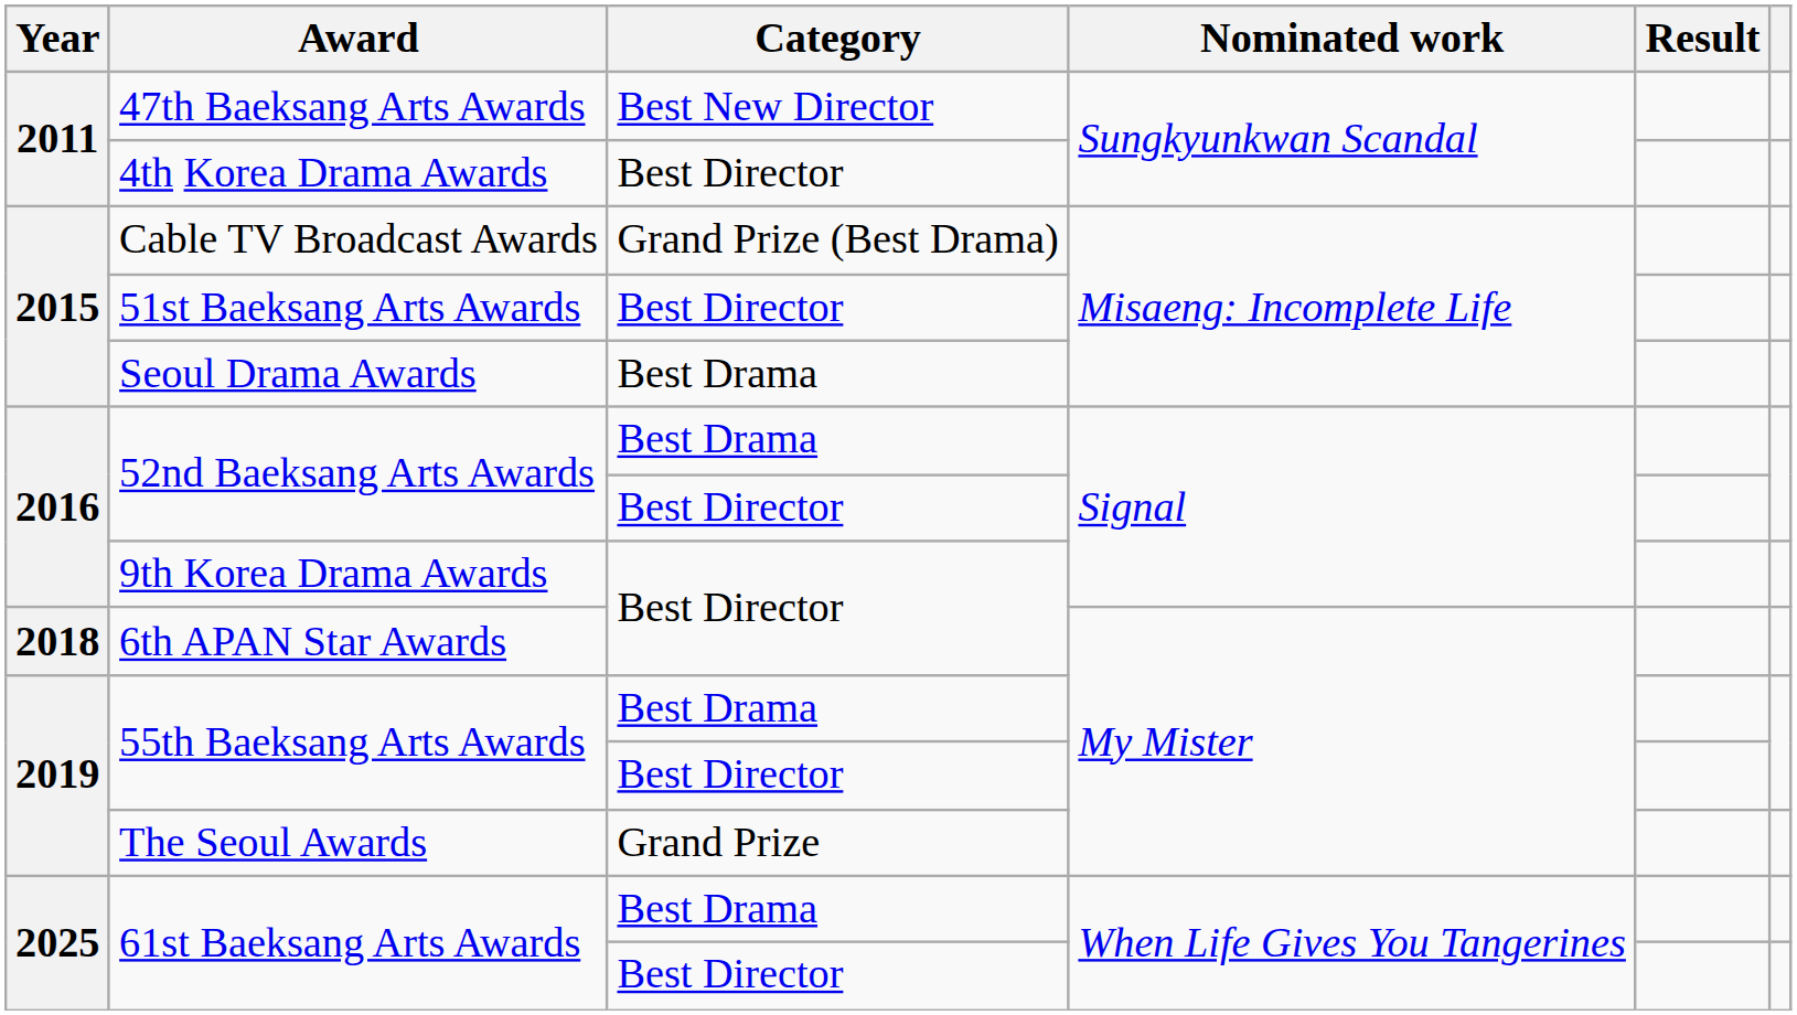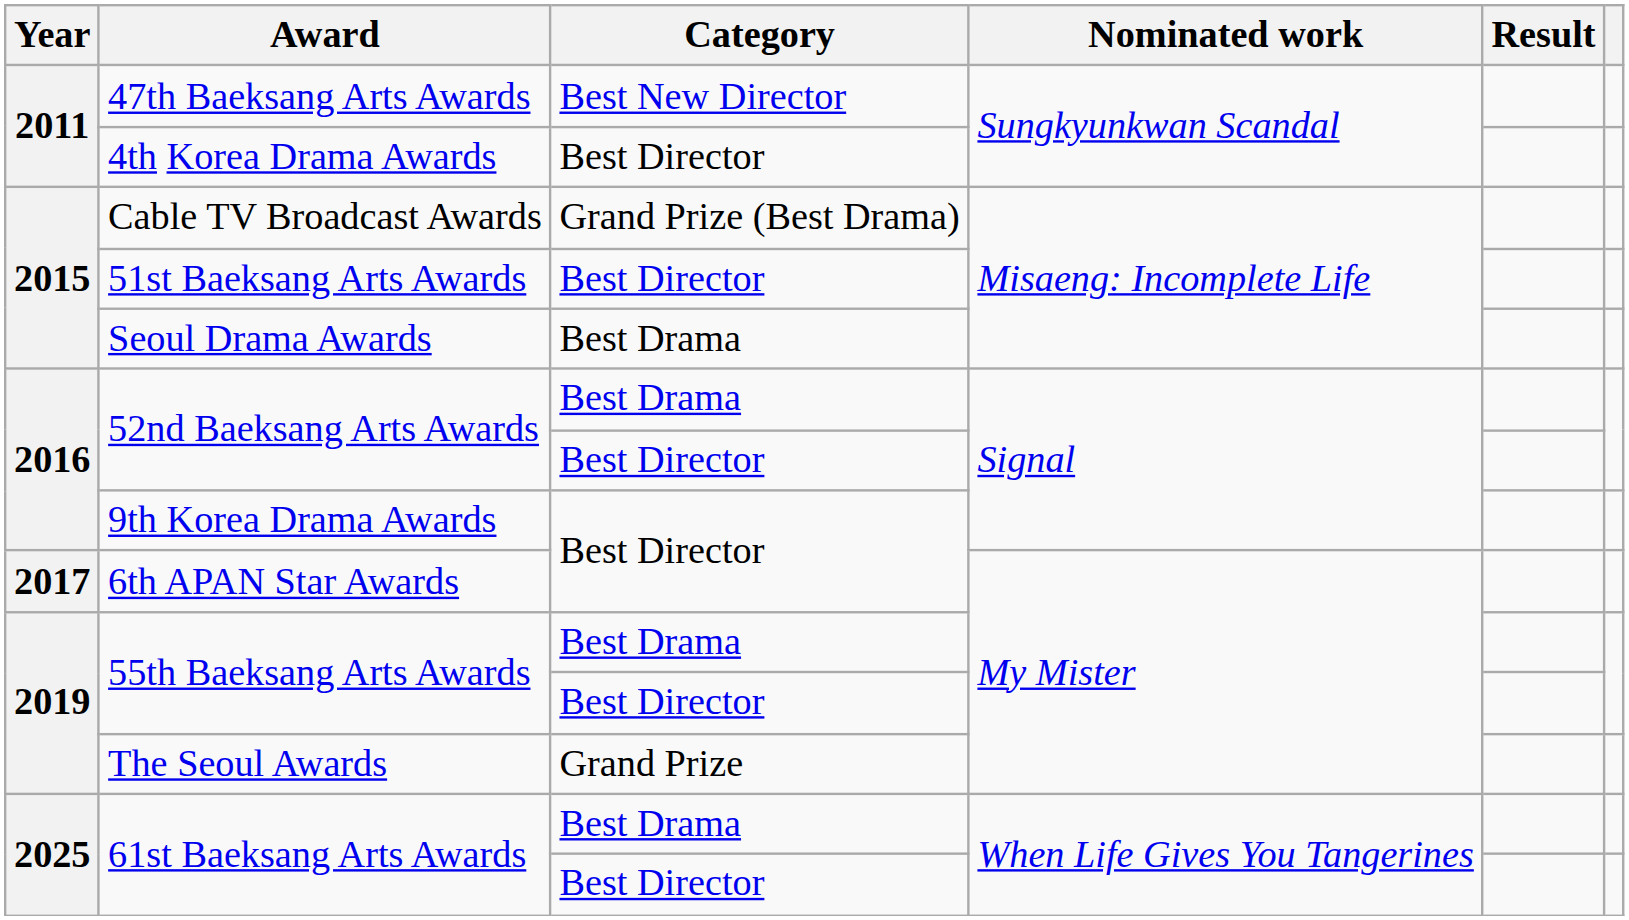6th APAN Star Awards | Year: 2018 -> 2017
